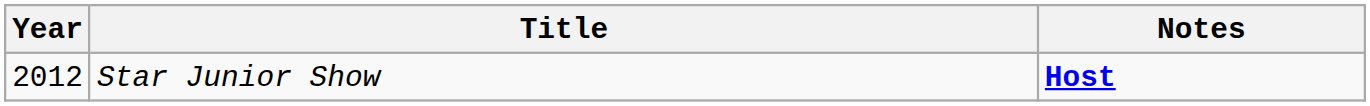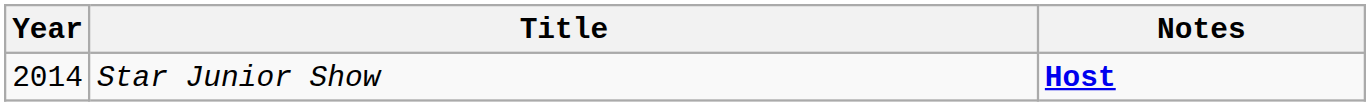Star Junior Show | Year: 2012 -> 2014
